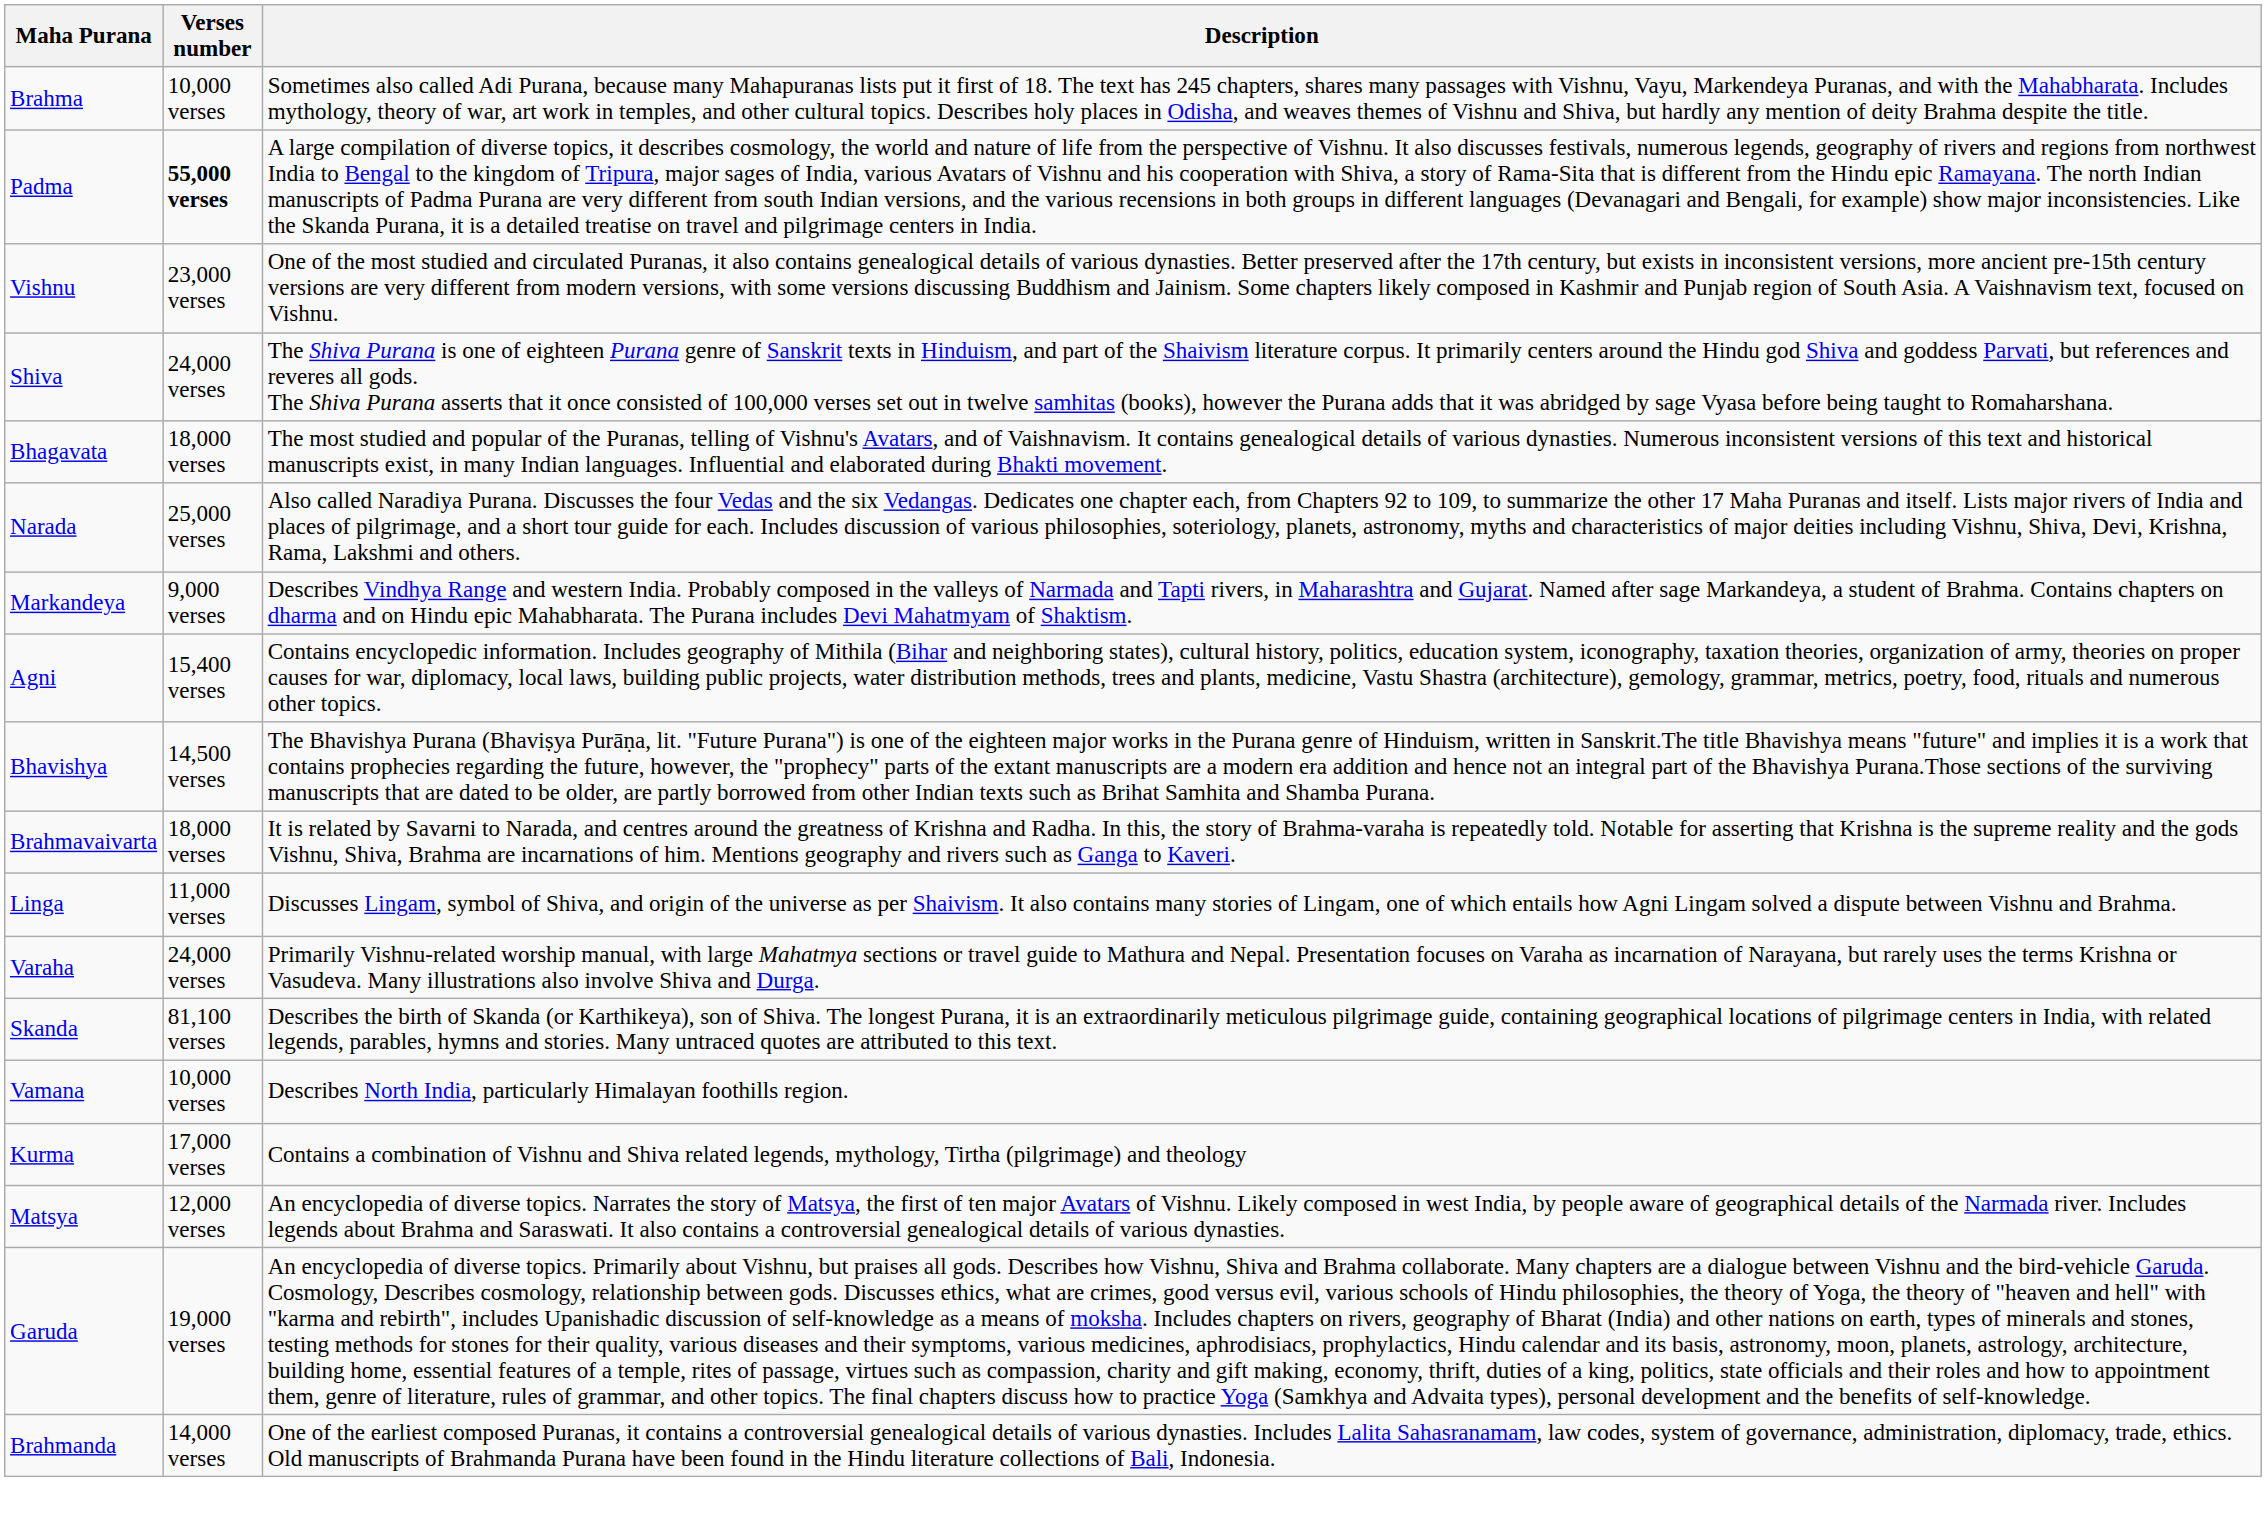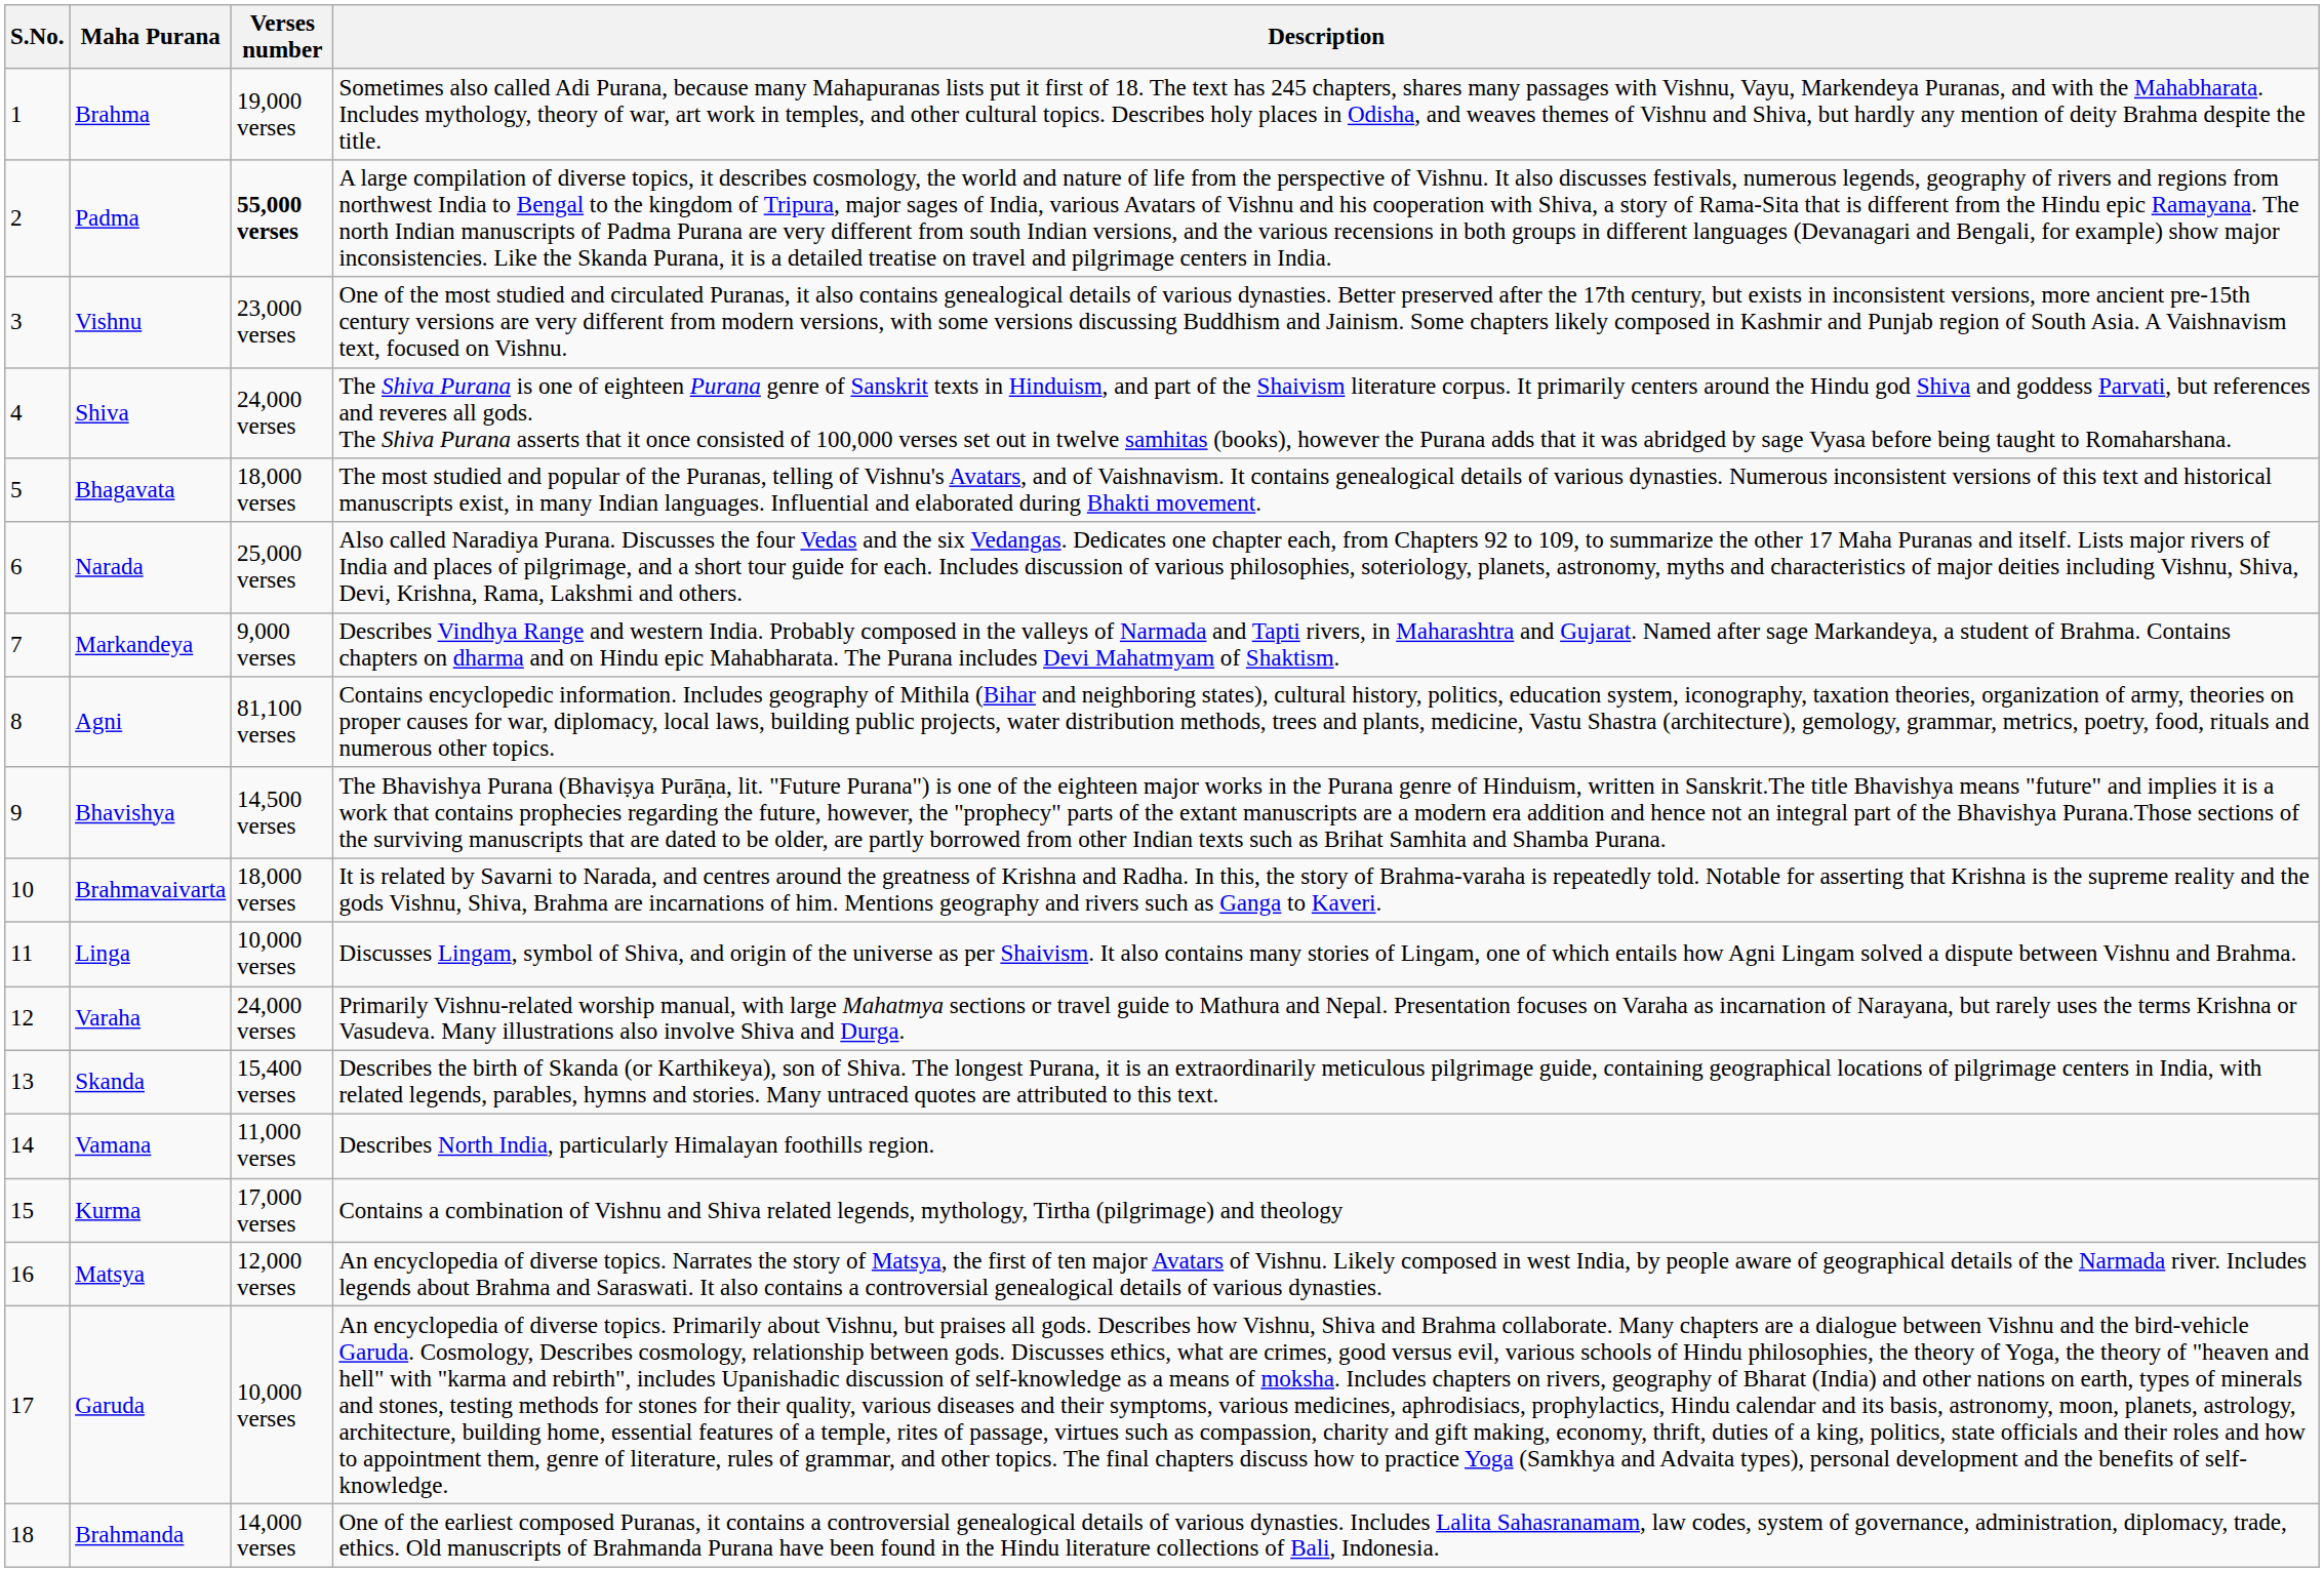+ column: S.No. | 1 | 2 | 3 | 4 | 5 | 6 | 7 | 8 | 9 | 10 | 11 | 12 | 13 | 14 | 15 | 16 | 17 | 18
Brahma | Verses number: 10,000 verses -> 19,000 verses
Agni | Verses number: 15,400 verses -> 81,100 verses
Linga | Verses number: 11,000 verses -> 10,000 verses
Skanda | Verses number: 81,100 verses -> 15,400 verses
Vamana | Verses number: 10,000 verses -> 11,000 verses
Garuda | Verses number: 19,000 verses -> 10,000 verses
